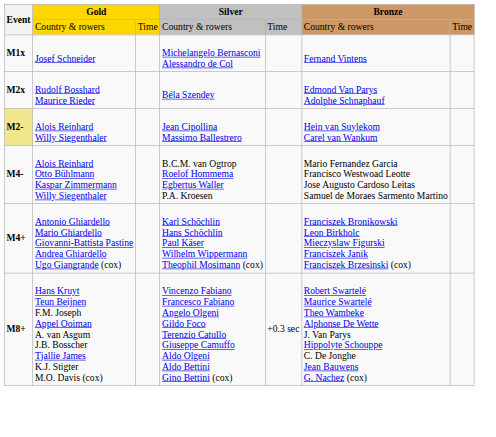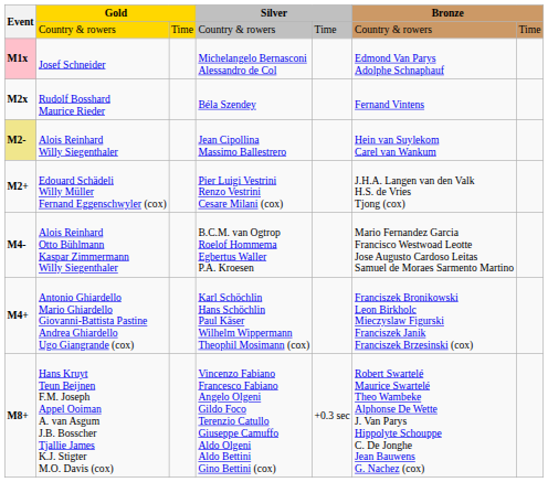Josef Schneider | Event: no background -> pink background
Josef Schneider | column 6: Fernand Vintens -> Edmond Van Parys Adolphe Schnaphauf
Rudolf Bosshard Maurice Rieder | column 6: Edmond Van Parys Adolphe Schnaphauf -> Fernand Vintens
+ row: M2+ | Edouard Schädeli Willy Müller Fernand Eggenschwyler (cox) | Pier Luigi Vestrini Renzo Vestrini Cesare Milani (cox) | J.H.A. Langen van den Valk H.S. de Vries Tjong (cox)
